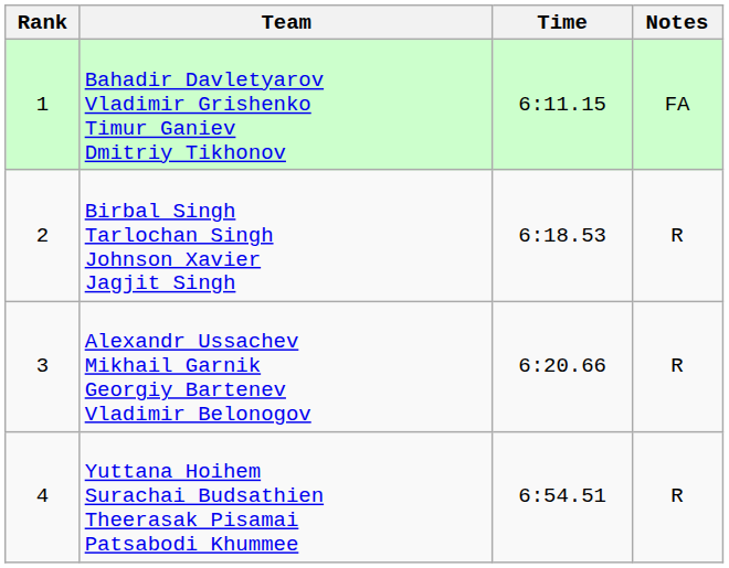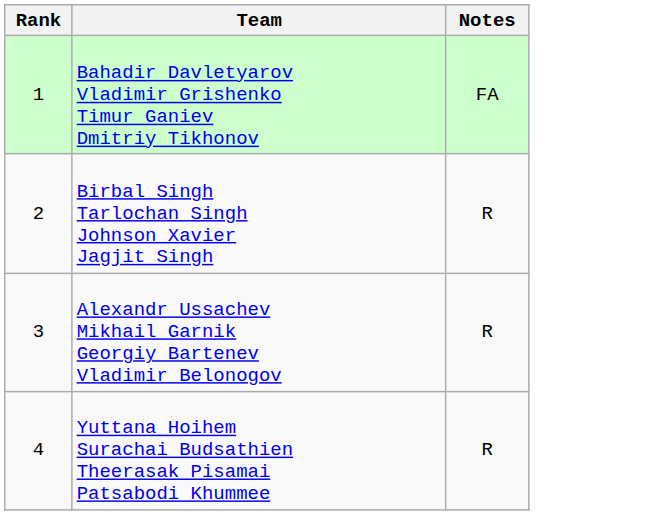- column: Time | 6:11.15 | 6:18.53 | 6:20.66 | 6:54.51
